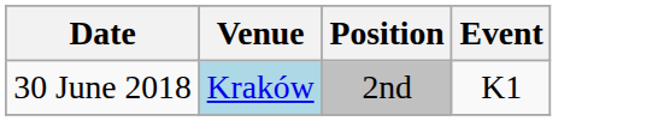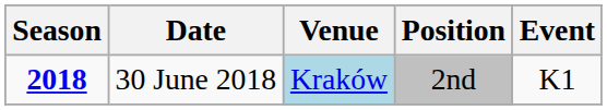+ column: Season | 2018
